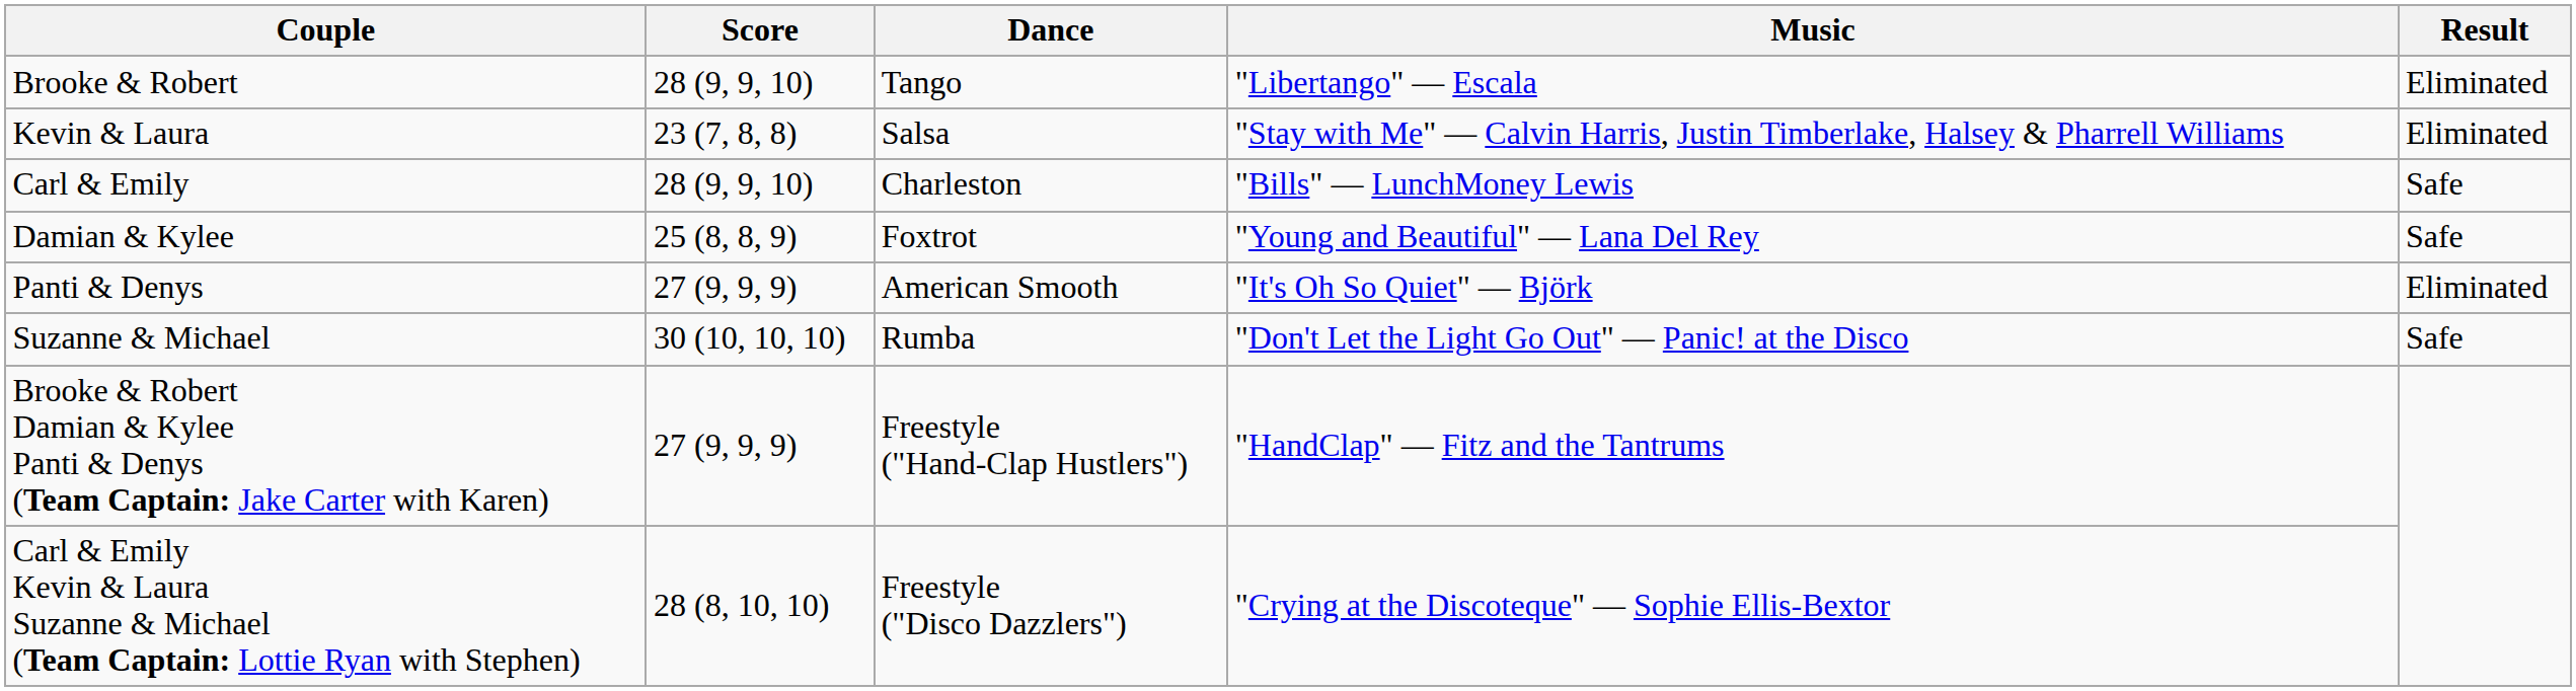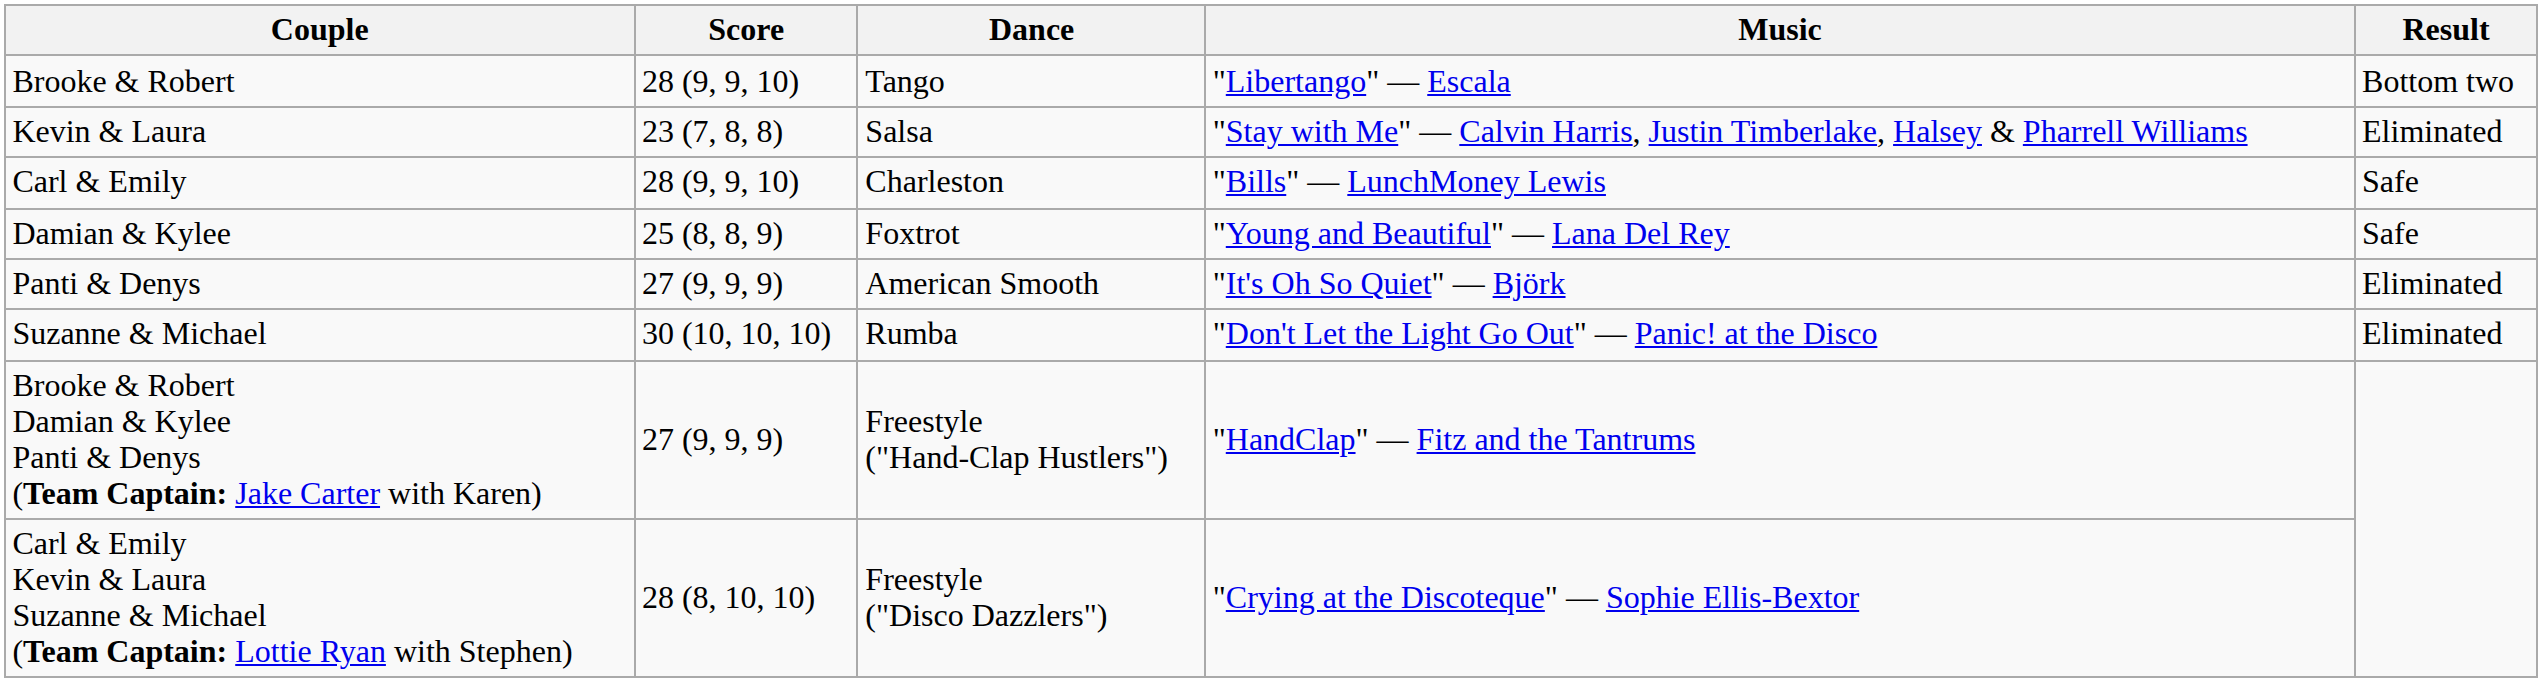Brooke & Robert | Result: Eliminated -> Bottom two
Suzanne & Michael | Result: Safe -> Eliminated
